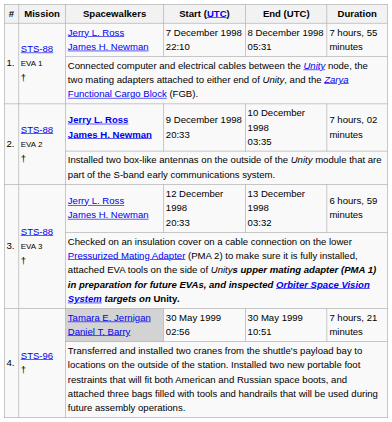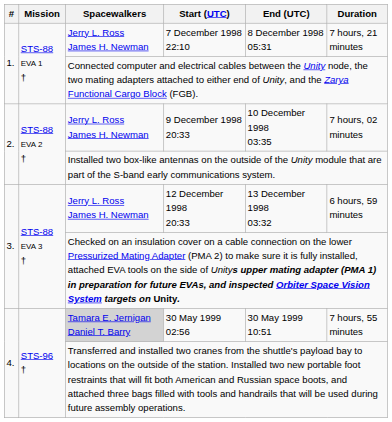7 December 1998 22:10 | Duration: 7 hours, 55 minutes -> 7 hours, 21 minutes
9 December 1998 20:33 | Spacewalkers: bold -> normal
30 May 1999 02:56 | Duration: 7 hours, 21 minutes -> 7 hours, 55 minutes
